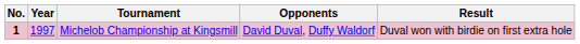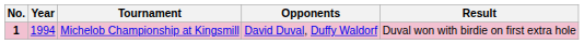Michelob Championship at Kingsmill | Year: 1997 -> 1994
